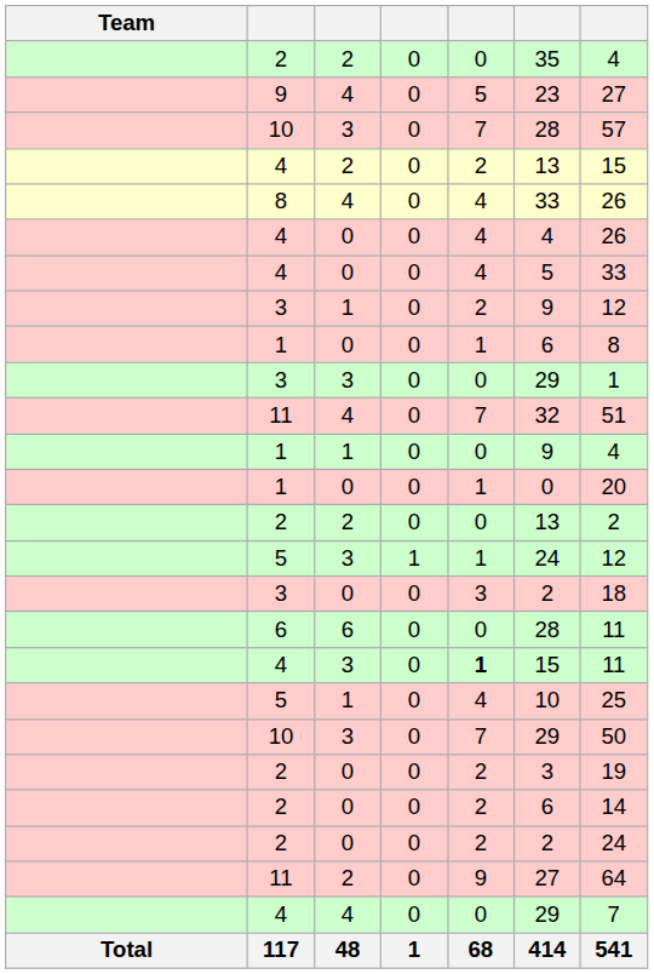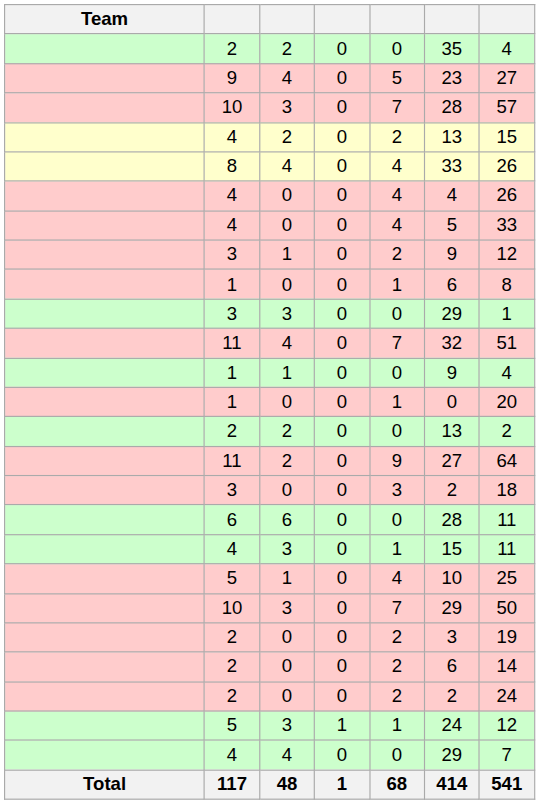rows swapped: 5 / 3 <-> 11 / 2
4 / 3 | column 5: bold -> normal
